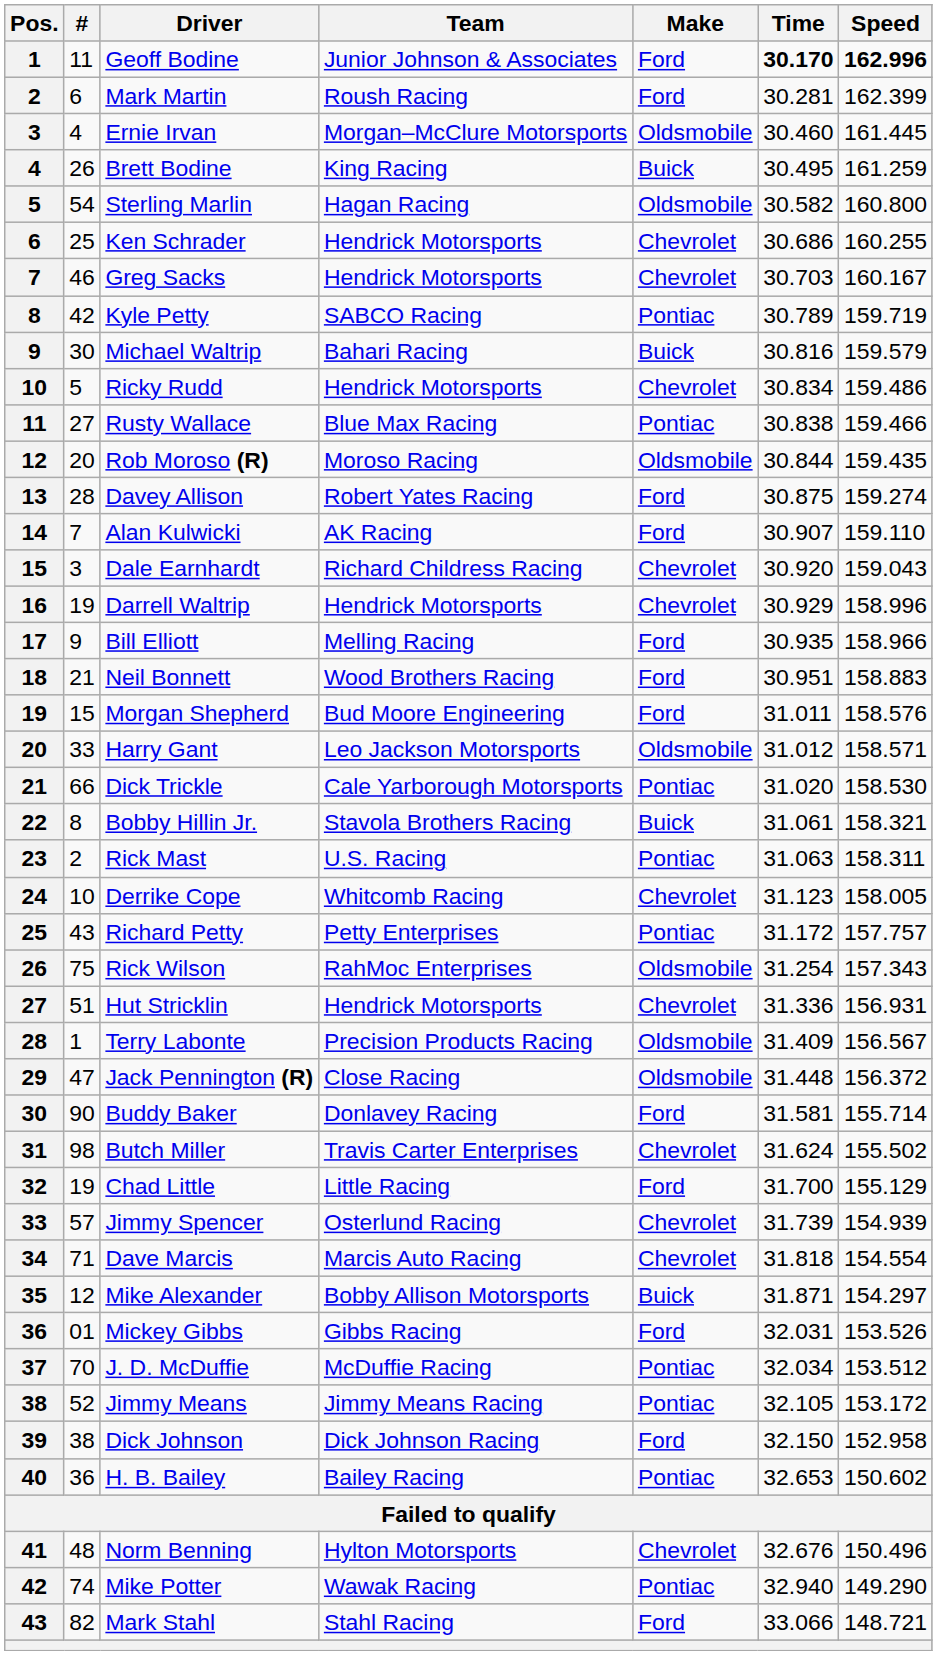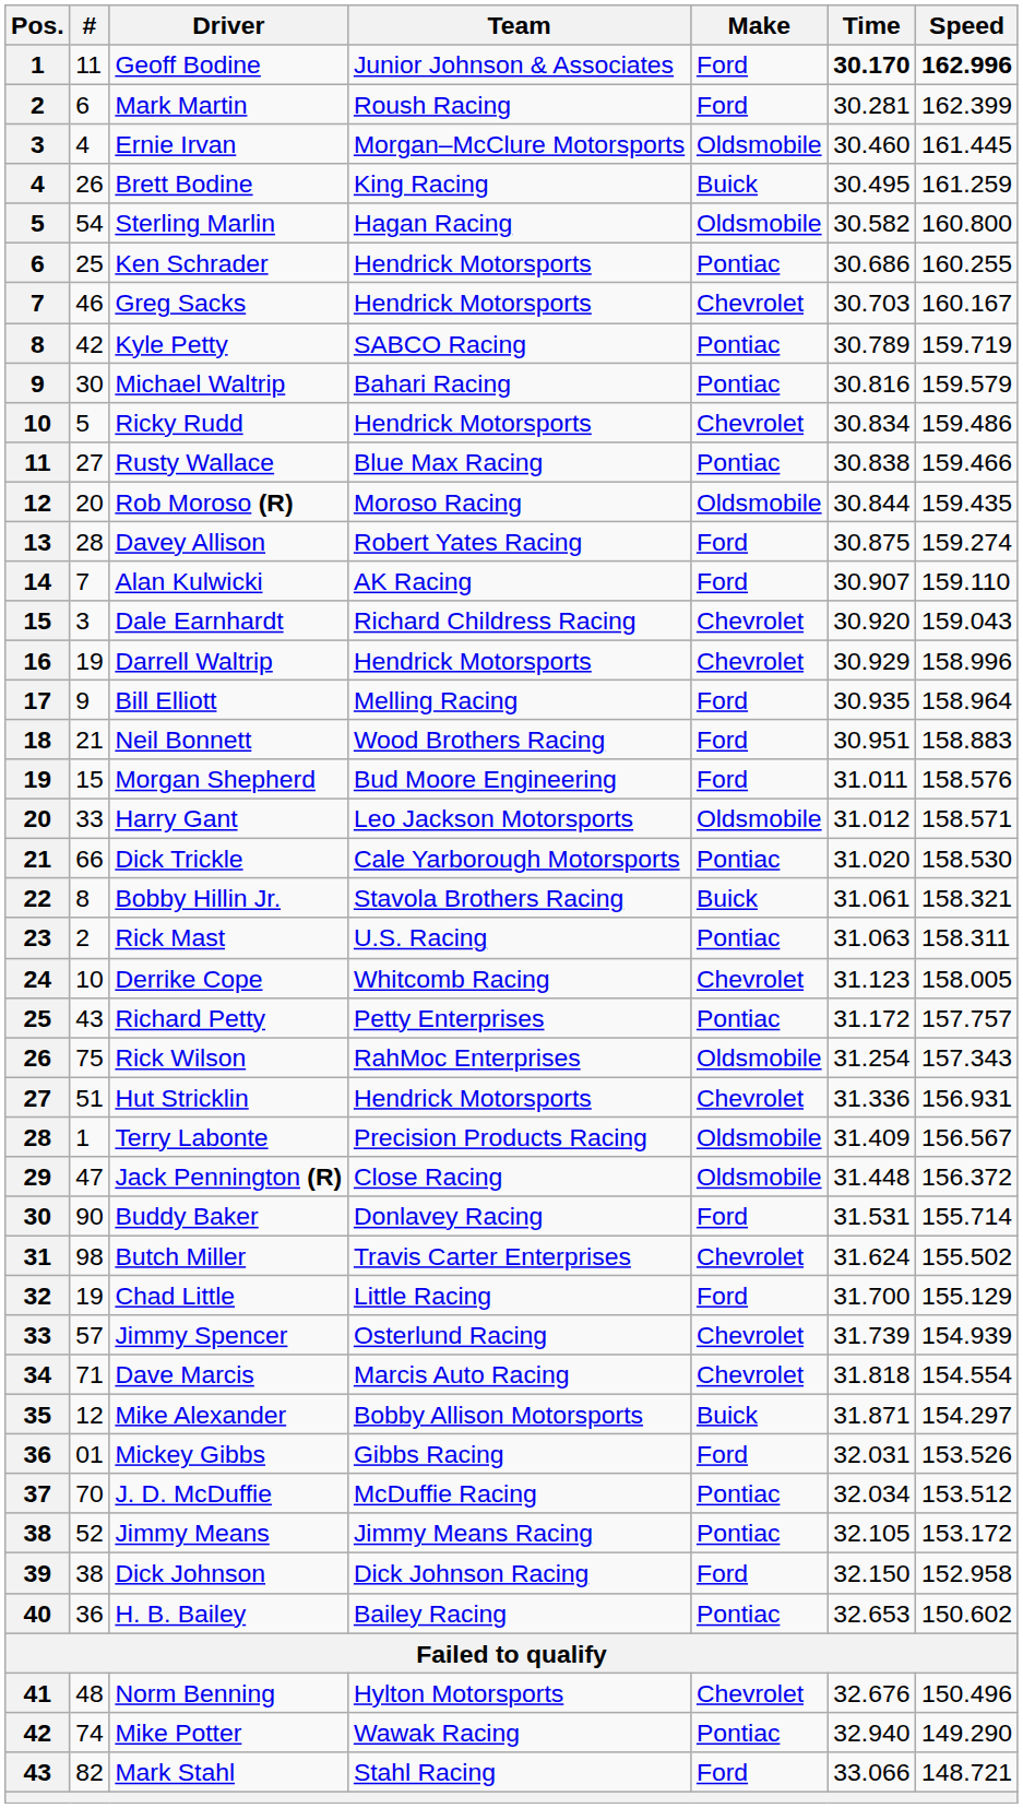Ken Schrader | Make: Chevrolet -> Pontiac
Michael Waltrip | Make: Buick -> Pontiac
Bill Elliott | Speed: 158.966 -> 158.964
Buddy Baker | Time: 31.581 -> 31.531
